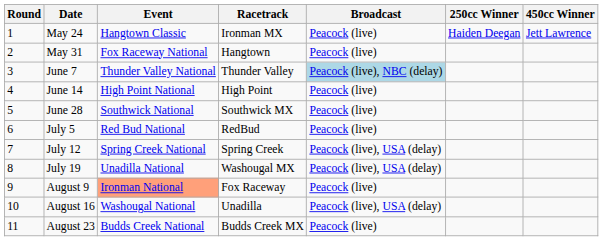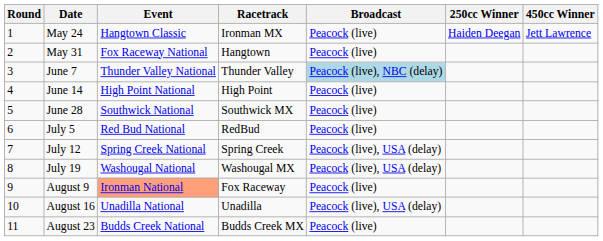July 19 | Event: Unadilla National -> Washougal National
August 16 | Event: Washougal National -> Unadilla National
